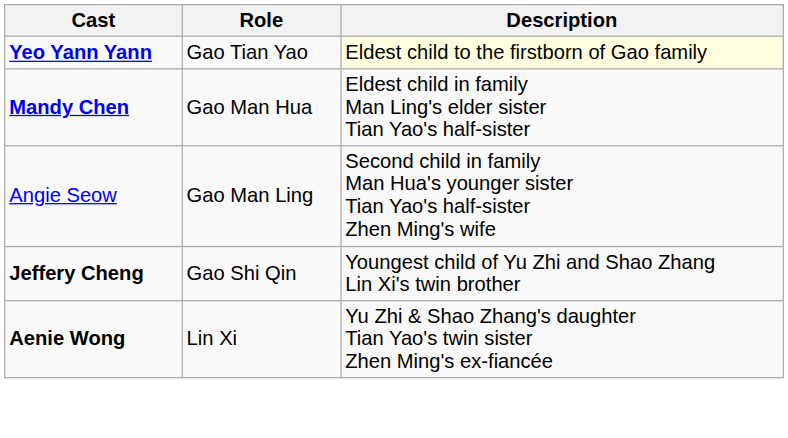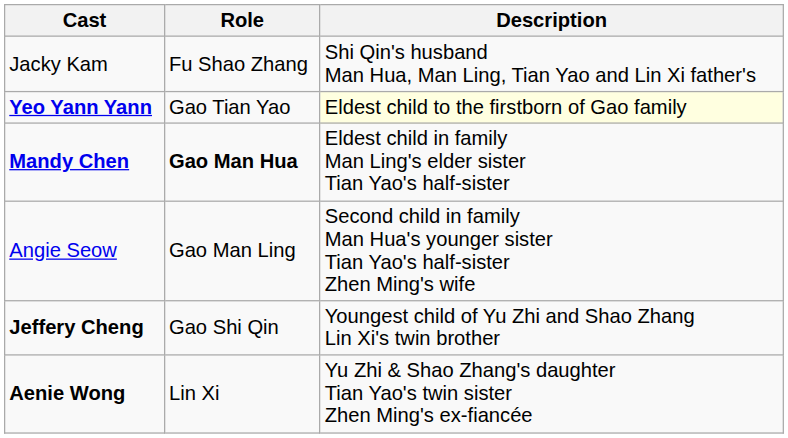+ row: Jacky Kam | Fu Shao Zhang | Shi Qin's husband Man Hua, Man Ling, Tian Yao and Lin Xi father's
Mandy Chen | Role: normal -> bold
